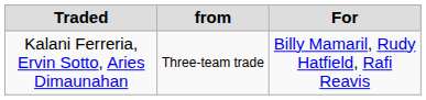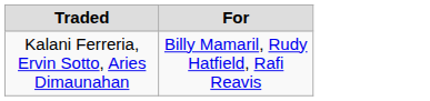- column: from | Three-team trade
